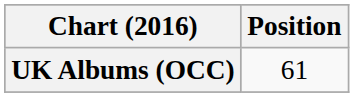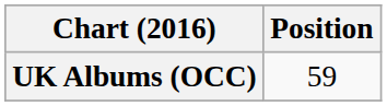UK Albums (OCC) | Position: 61 -> 59
